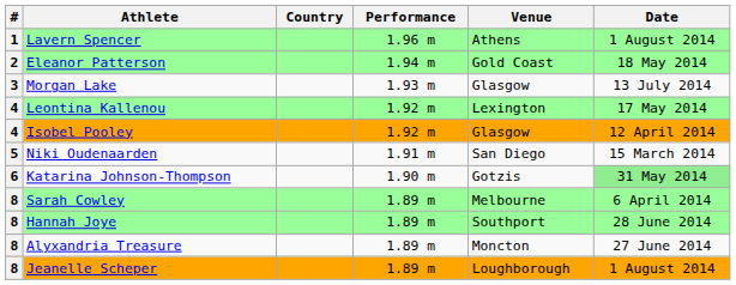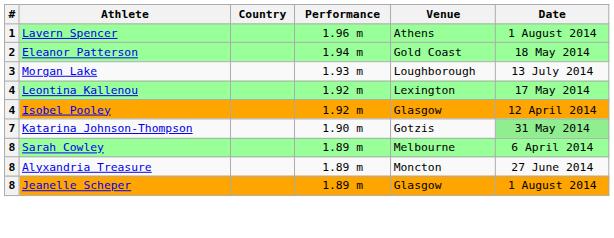Morgan Lake | Venue: Glasgow -> Loughborough
- row: 5 | Niki Oudenaarden | 1.91 m | San Diego | 15 March 2014
Katarina Johnson-Thompson | #: 6 -> 7
- row: 8 | Hannah Joye | 1.89 m | Southport | 28 June 2014
Jeanelle Scheper | Venue: Loughborough -> Glasgow
